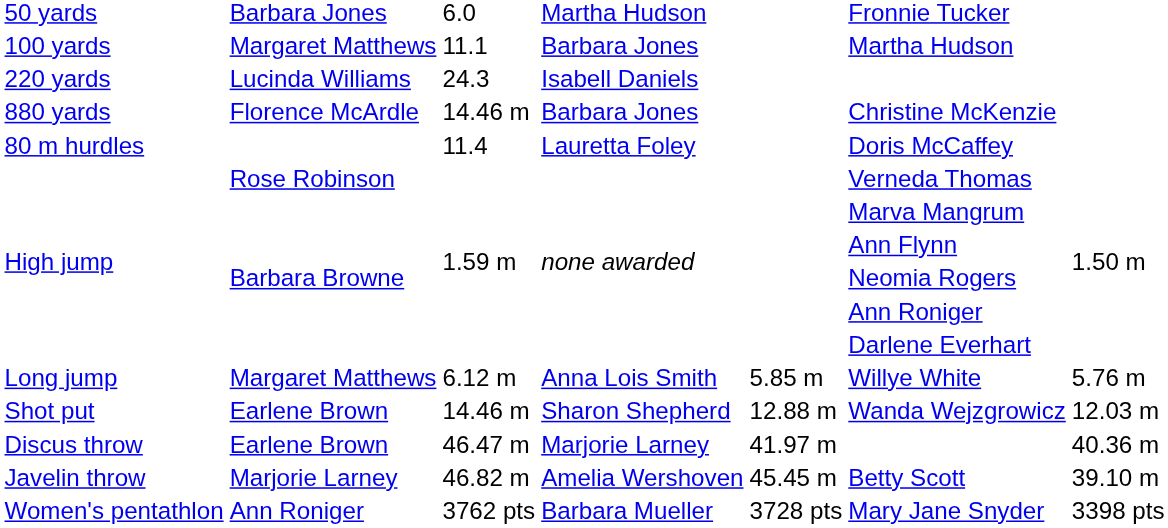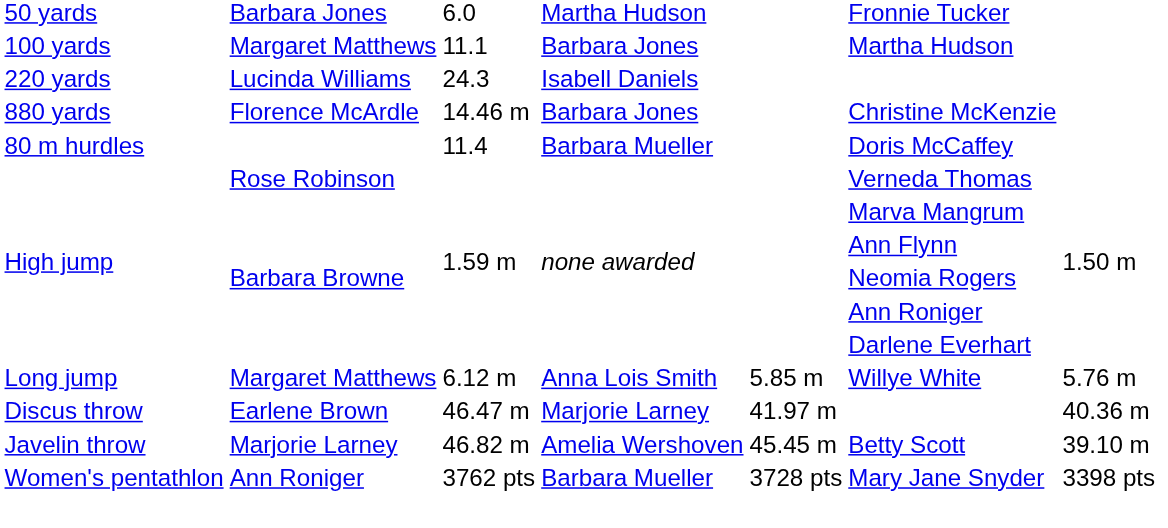80 m hurdles | column 4: Lauretta Foley -> Barbara Mueller
- row: Shot put | Earlene Brown | 14.46 m | Sharon Shepherd | 12.88 m | Wanda Wejzgrowicz | 12.03 m
